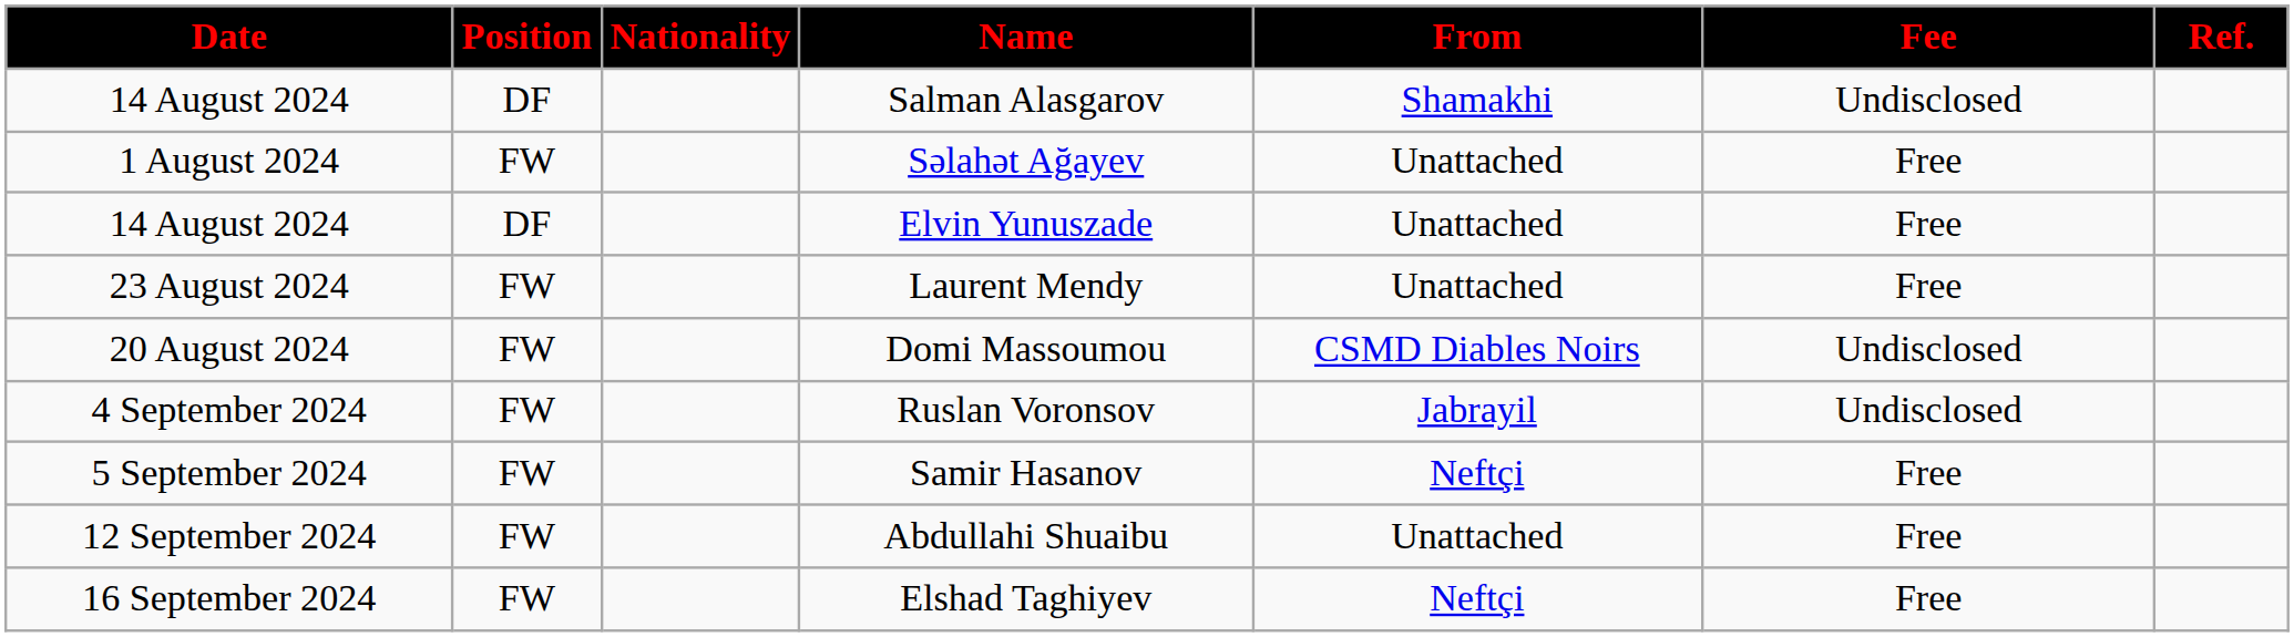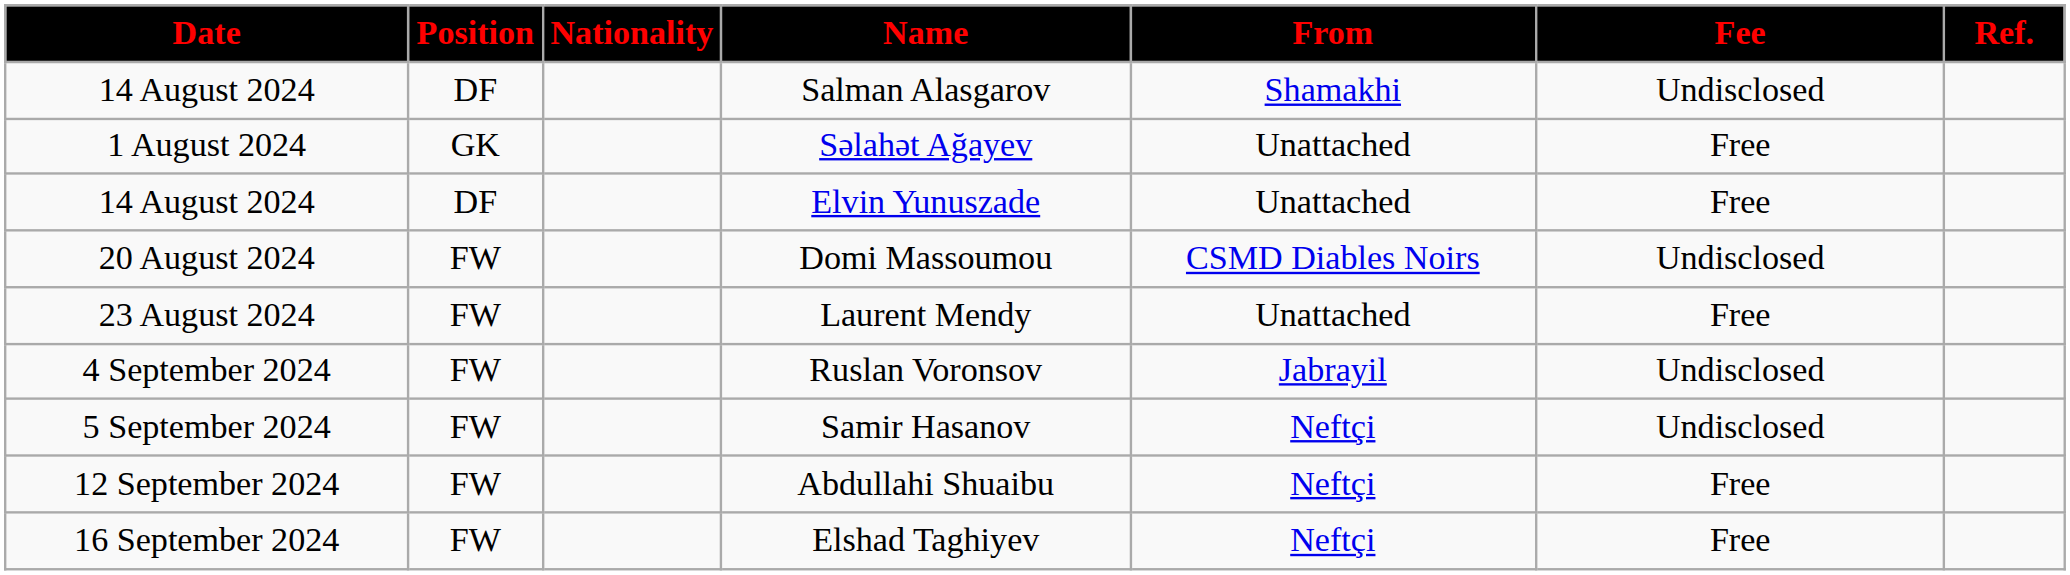Səlahət Ağayev | Position: FW -> GK
rows swapped: Domi Massoumou <-> Laurent Mendy
Samir Hasanov | Fee: Free -> Undisclosed
Abdullahi Shuaibu | From: Unattached -> Neftçi
